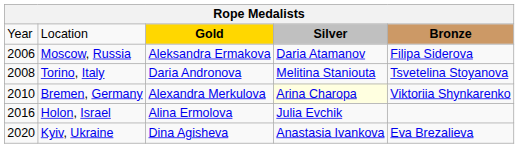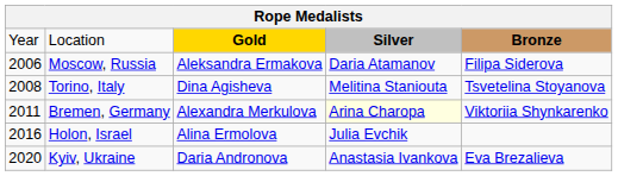Torino, Italy | column 3: Daria Andronova -> Dina Agisheva
Bremen, Germany | column 1: 2010 -> 2011
Kyiv, Ukraine | column 3: Dina Agisheva -> Daria Andronova
